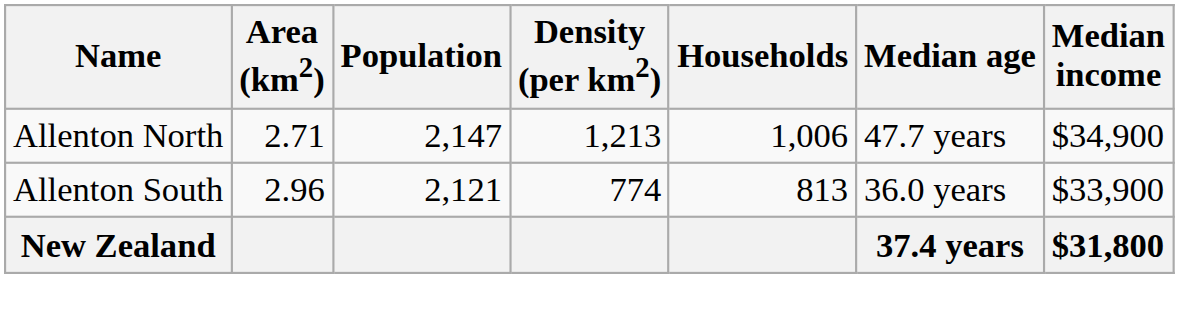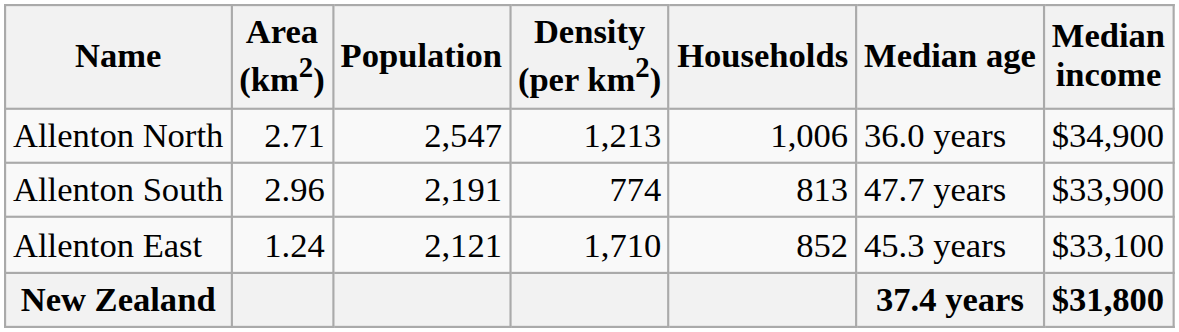Allenton North | Population: 2,147 -> 2,547
Allenton North | Median age: 47.7 years -> 36.0 years
Allenton South | Population: 2,121 -> 2,191
Allenton South | Median age: 36.0 years -> 47.7 years
+ row: Allenton East | 1.24 | 2,121 | 1,710 | 852 | 45.3 years | $33,100
